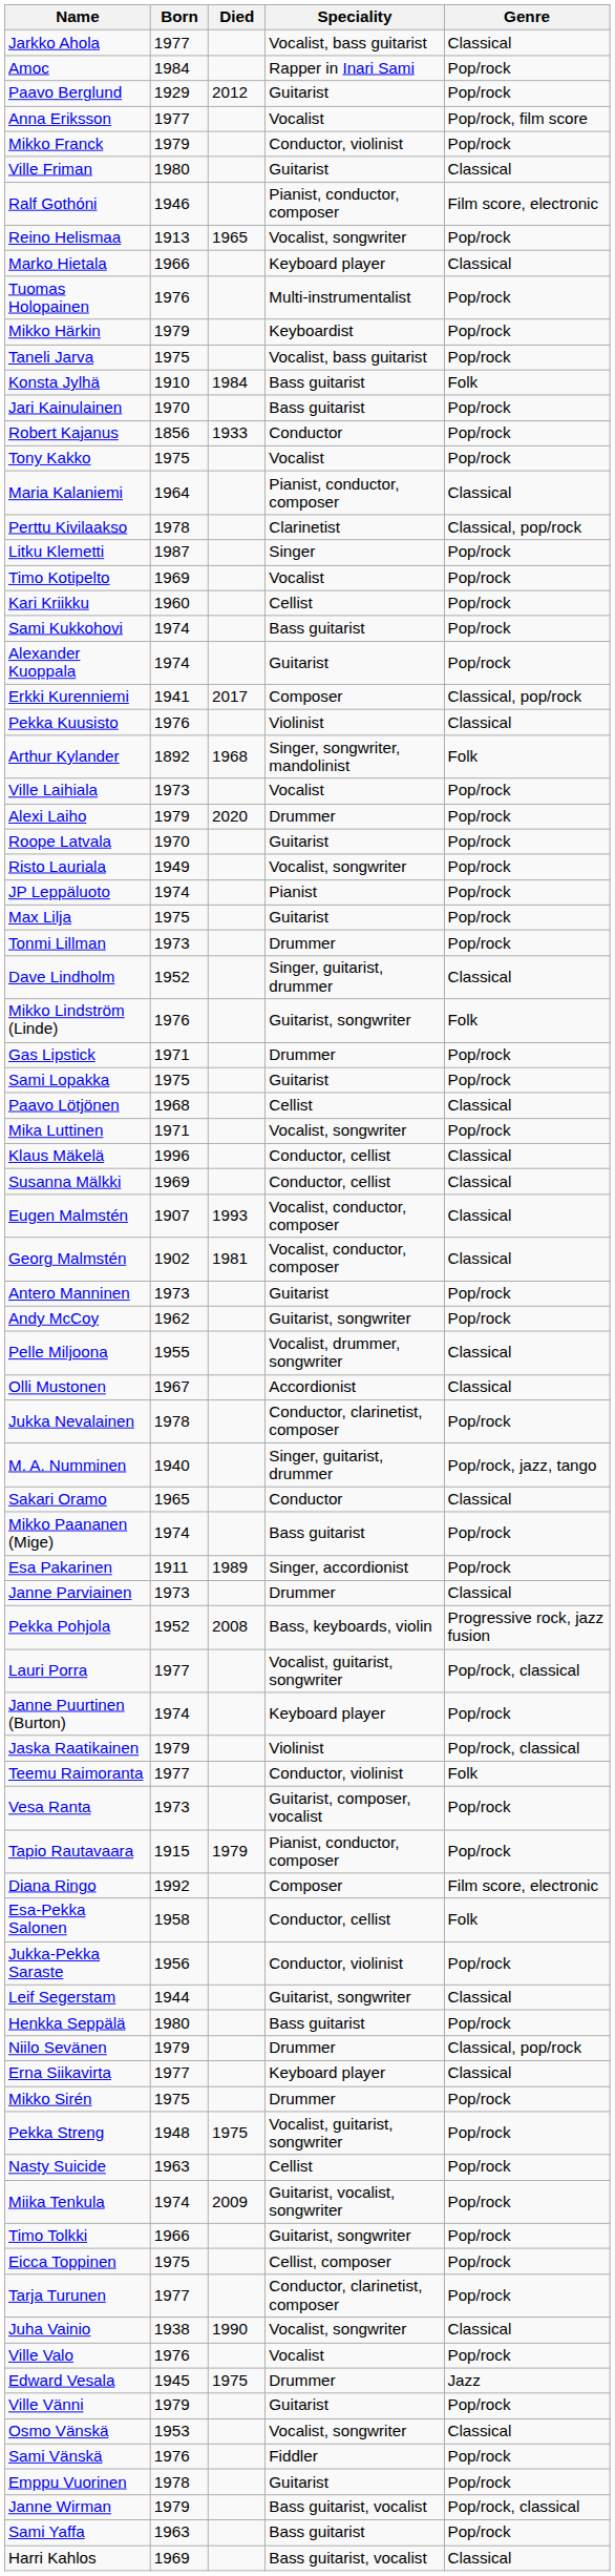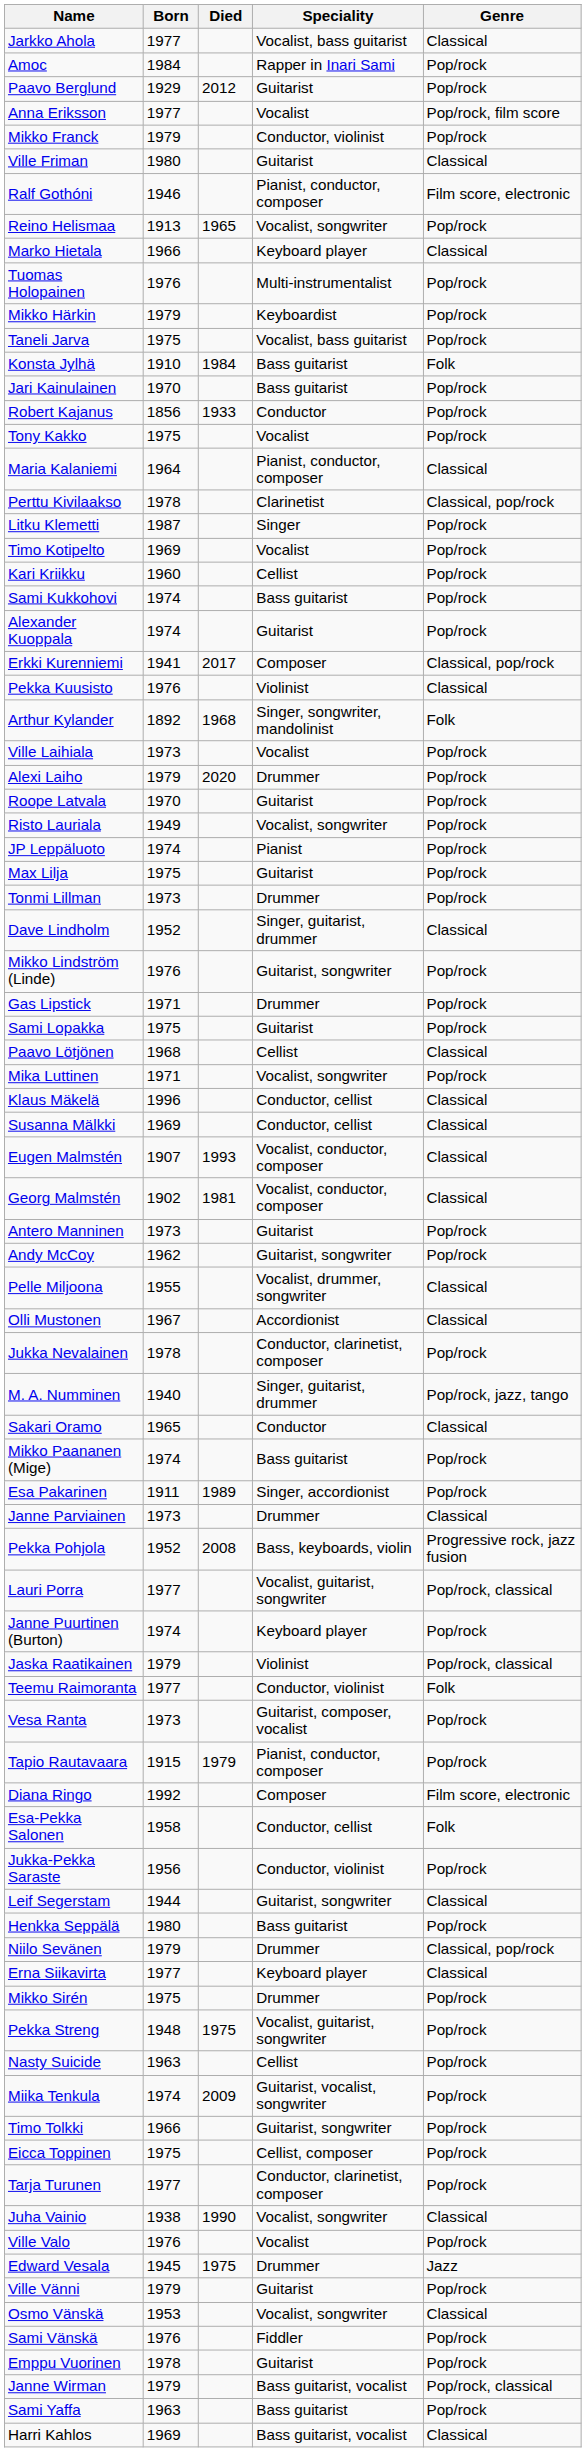Mikko Lindström (Linde) | Genre: Folk -> Pop/rock
